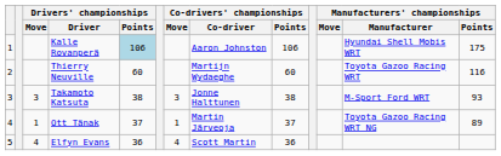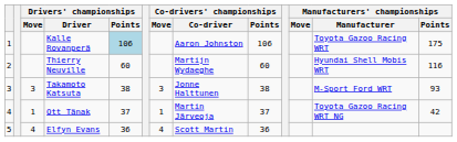Kalle Rovanperä | Manufacturers' championships / Manufacturer: Hyundai Shell Mobis WRT -> Toyota Gazoo Racing WRT
Thierry Neuville | Manufacturers' championships / Manufacturer: Toyota Gazoo Racing WRT -> Hyundai Shell Mobis WRT
Ott Tänak | Manufacturers' championships / Points: 89 -> 42
